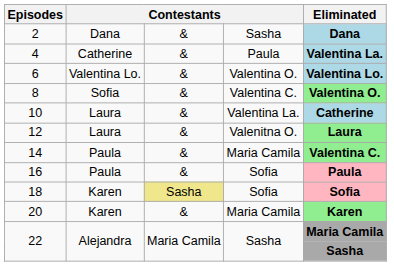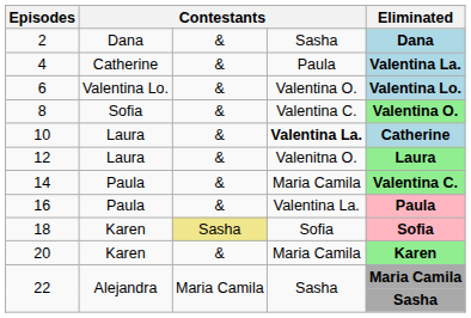10 | column 4: normal -> bold
16 | column 4: Sofia -> Valentina La.
